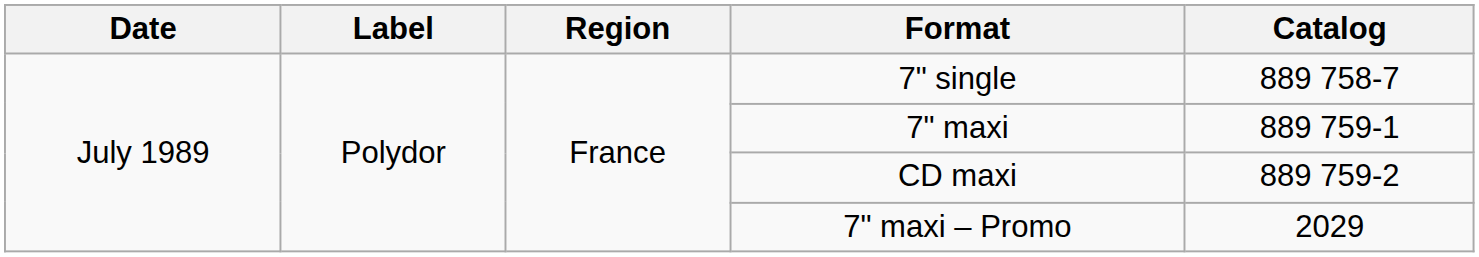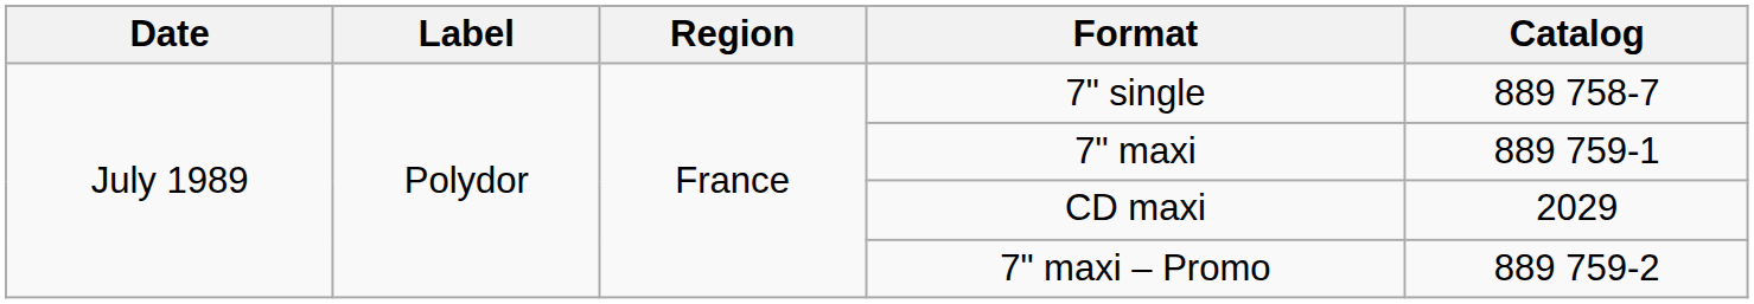CD maxi | Catalog: 889 759-2 -> 2029
7" maxi – Promo | Catalog: 2029 -> 889 759-2
